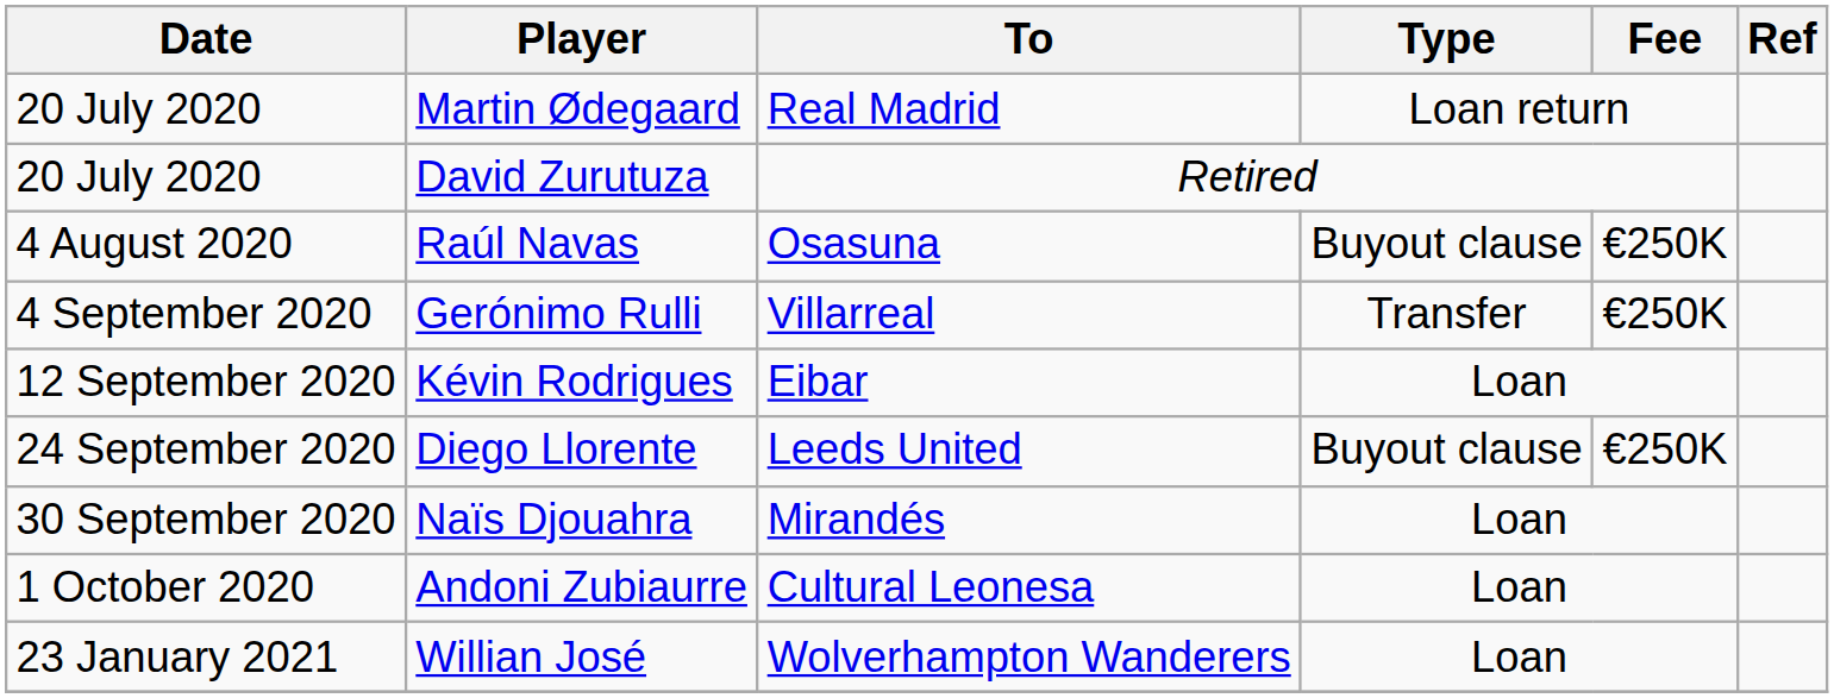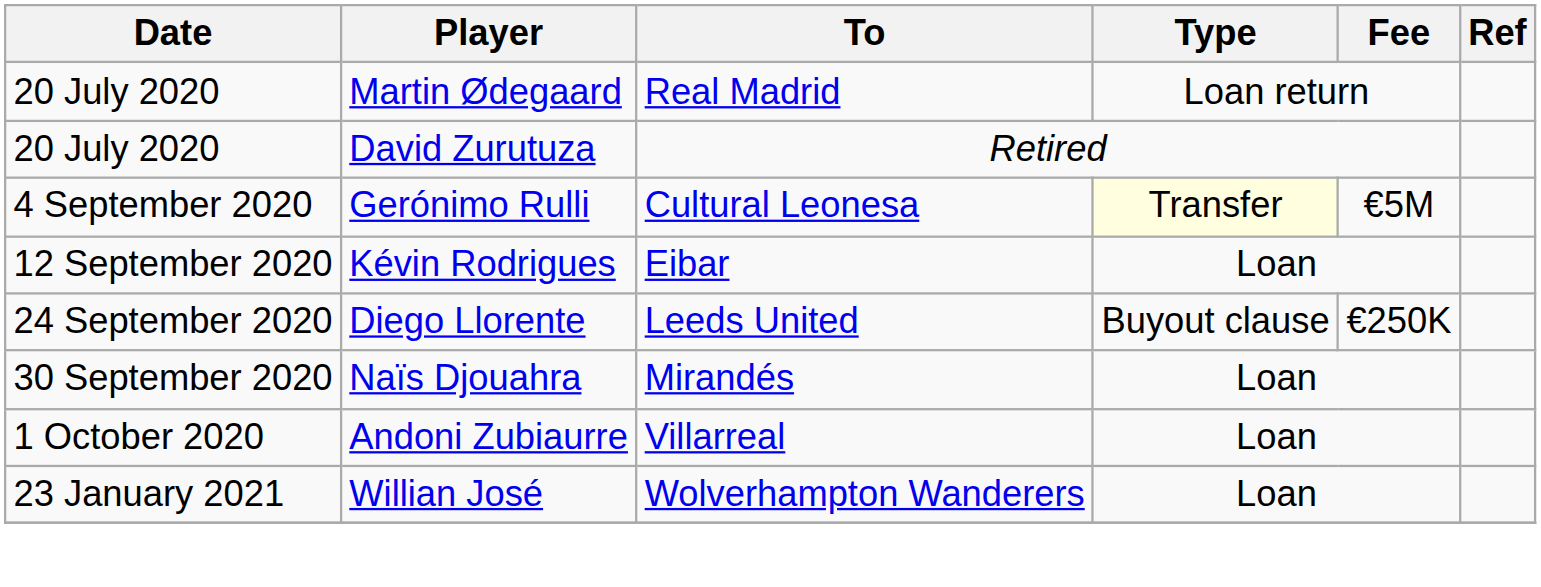- row: 4 August 2020 | Raúl Navas | Osasuna | Buyout clause | €250K
Gerónimo Rulli | To: Villarreal -> Cultural Leonesa
Gerónimo Rulli | Type: no background -> lightyellow background
Gerónimo Rulli | Fee: €250K -> €5M
Andoni Zubiaurre | To: Cultural Leonesa -> Villarreal
